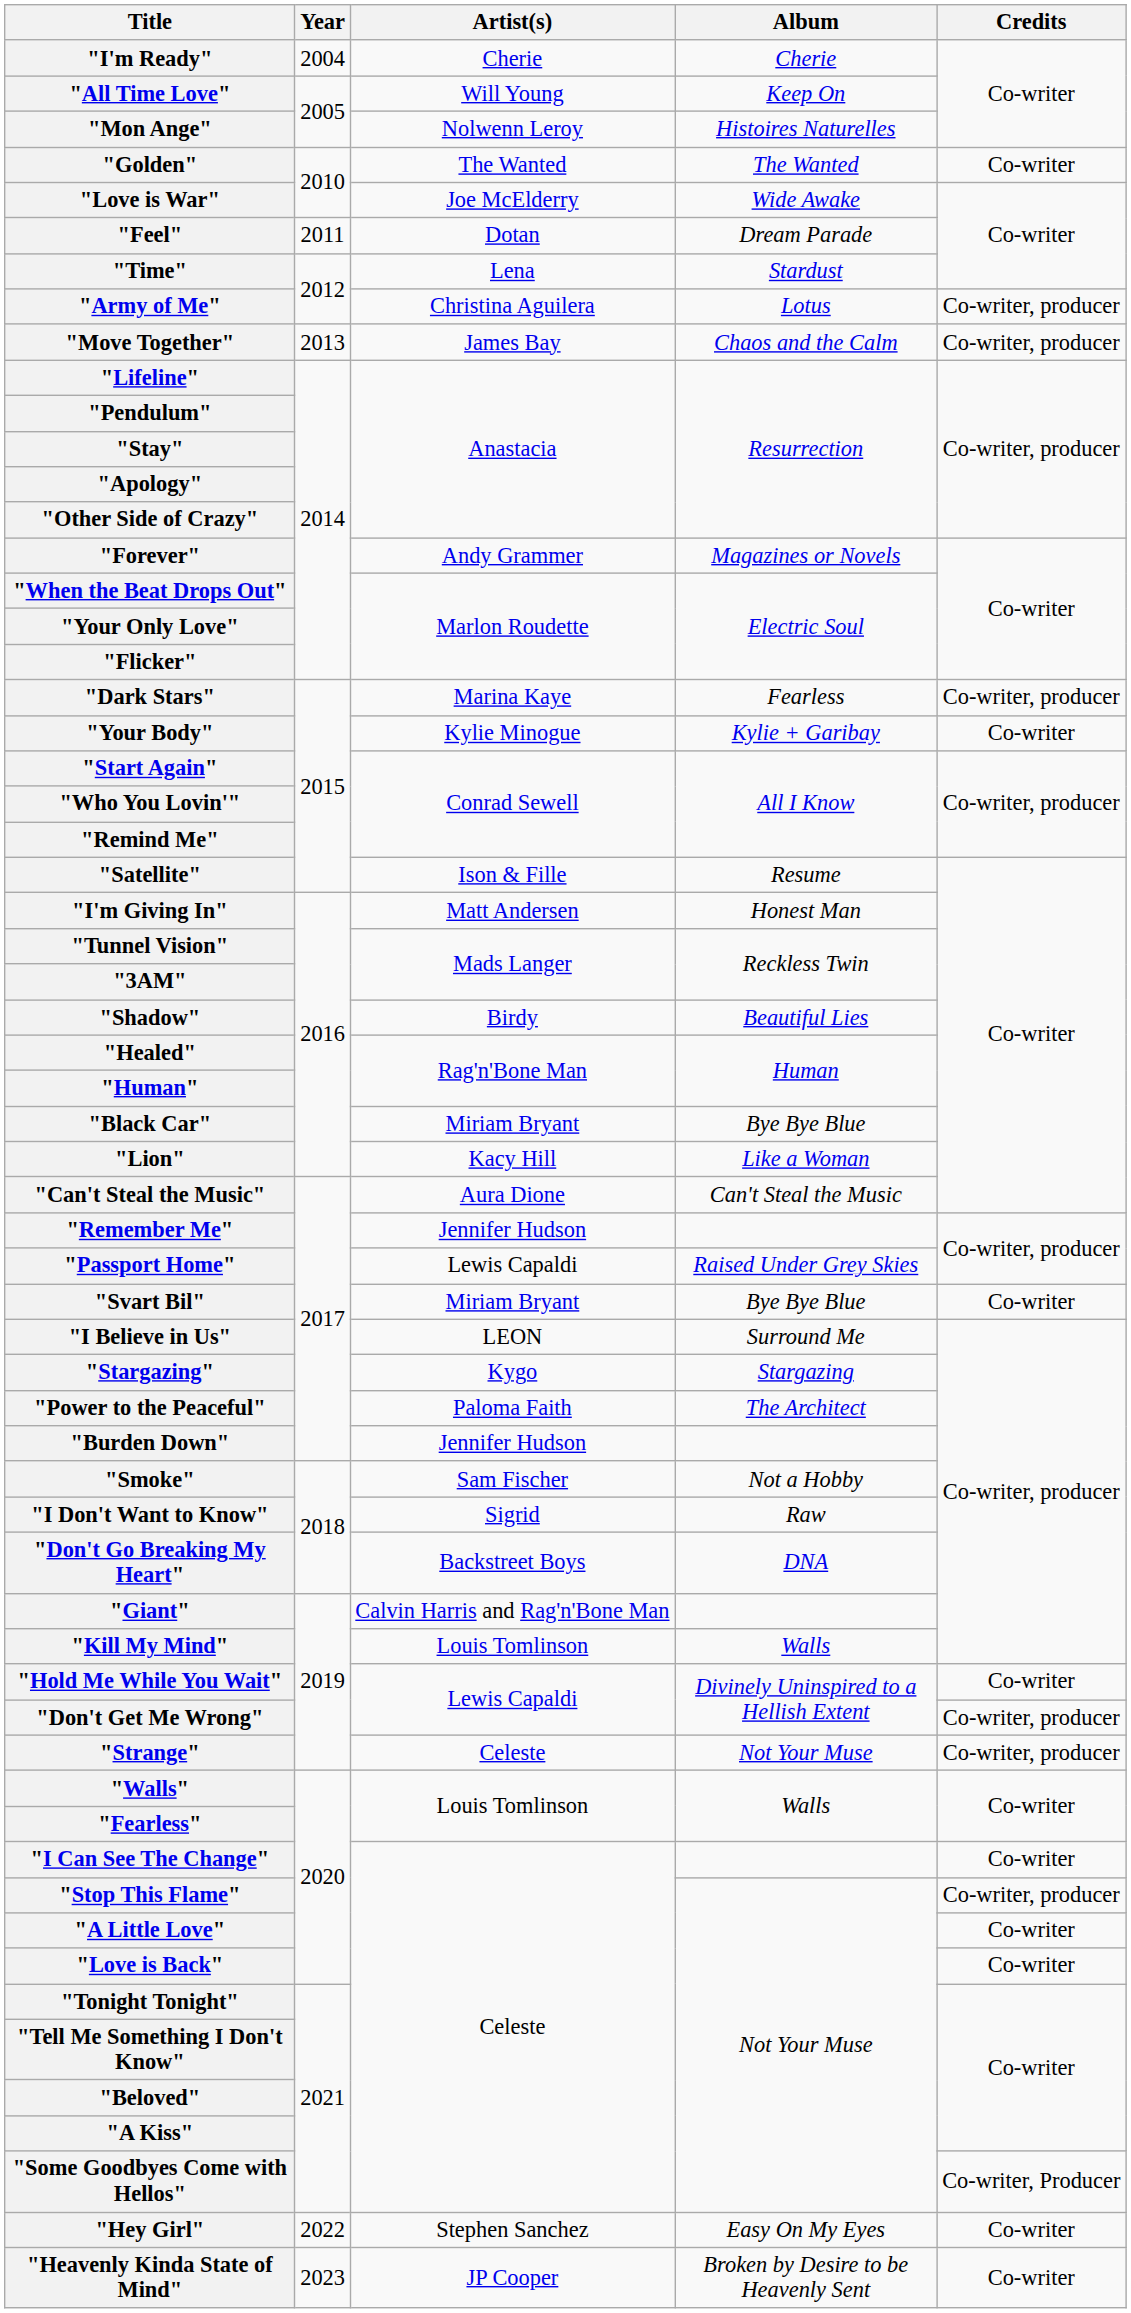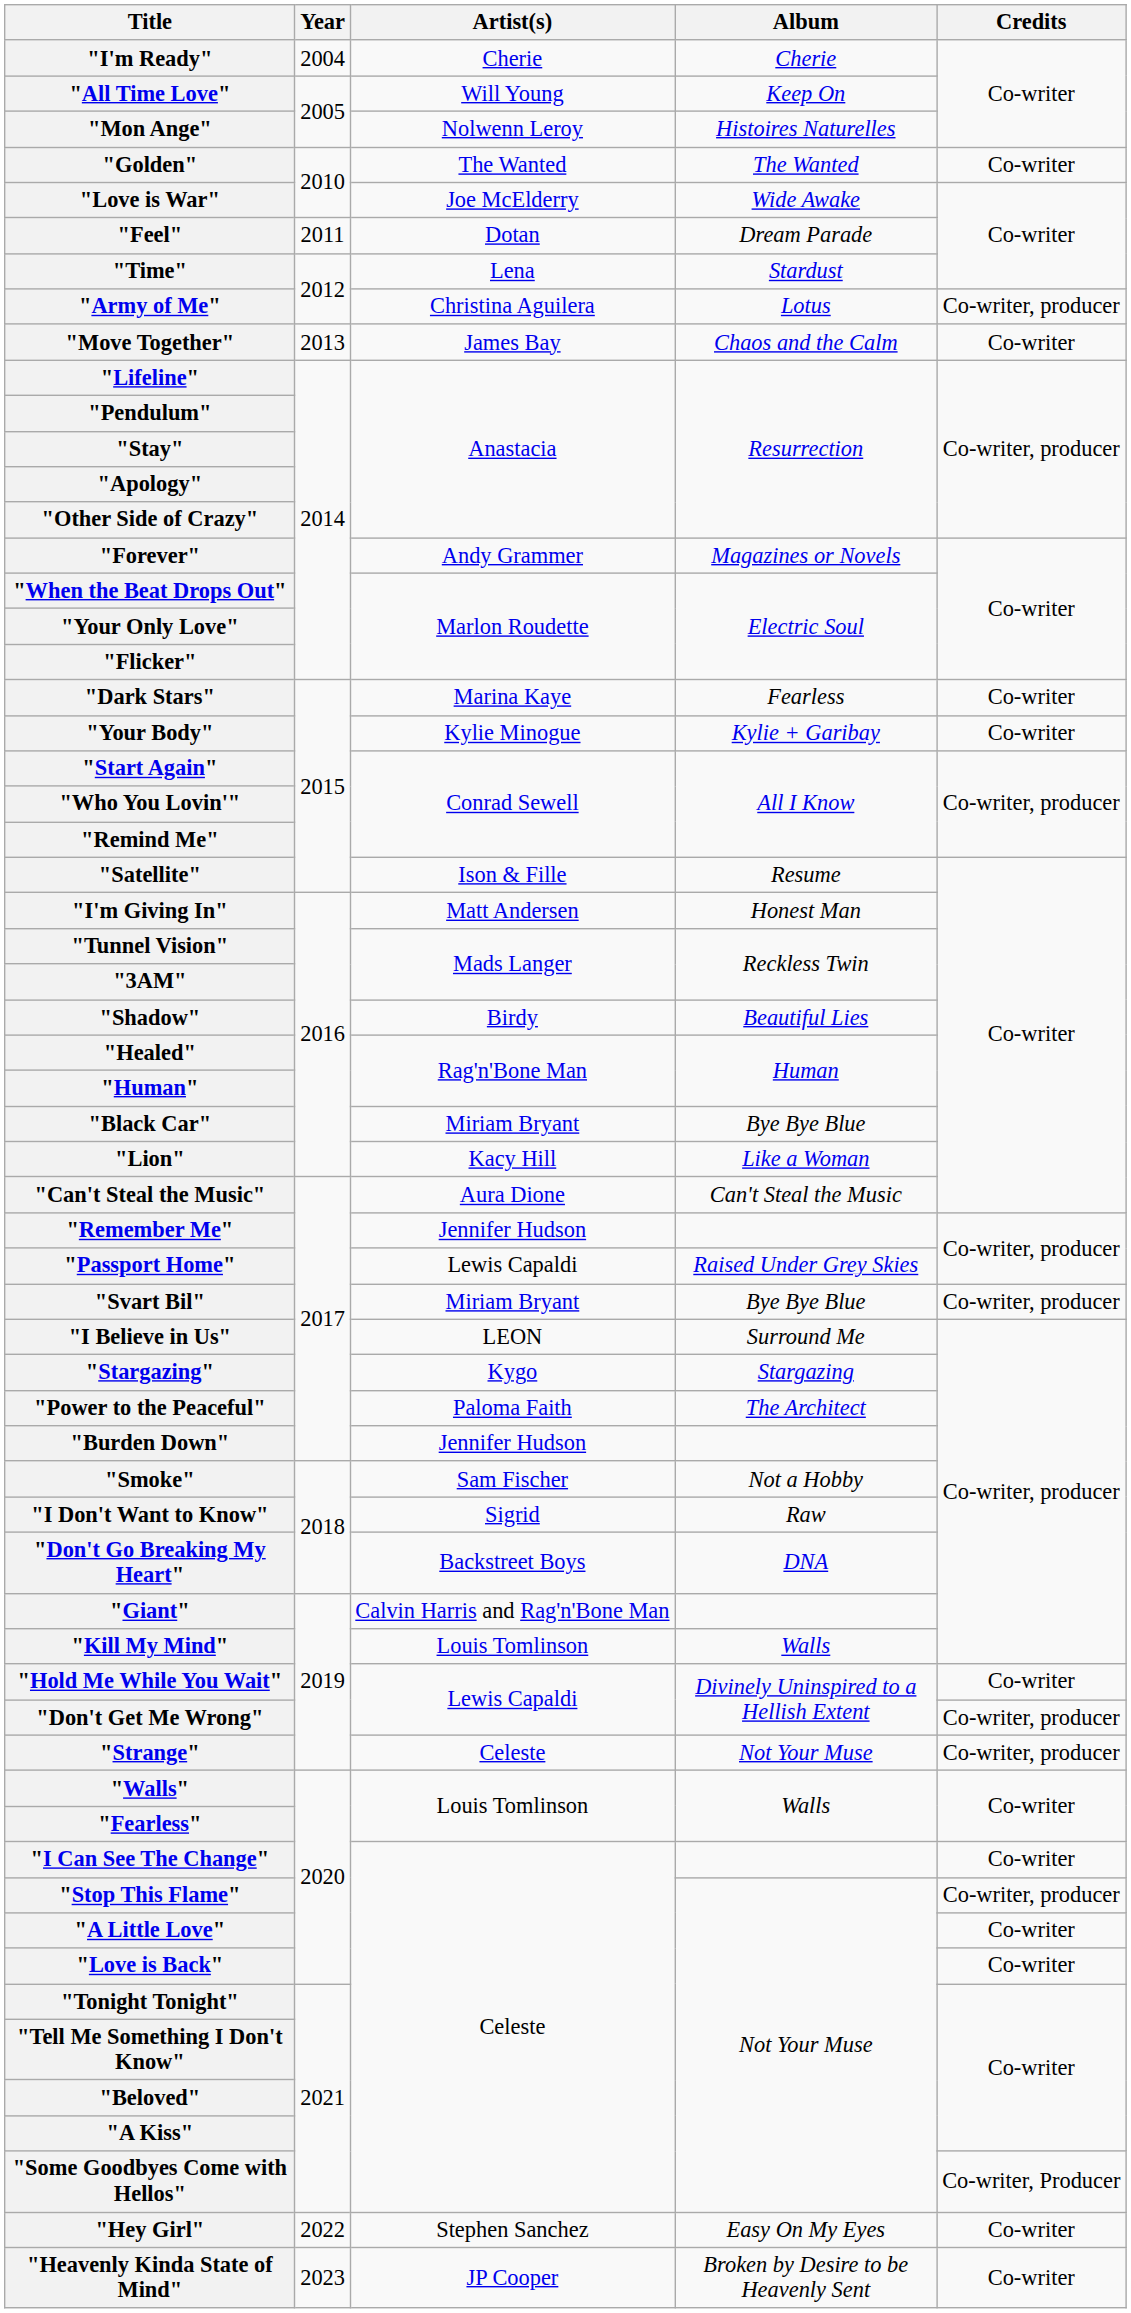"Move Together" | Credits: Co-writer, producer -> Co-writer
"Dark Stars" | Credits: Co-writer, producer -> Co-writer
"Svart Bil" | Credits: Co-writer -> Co-writer, producer
